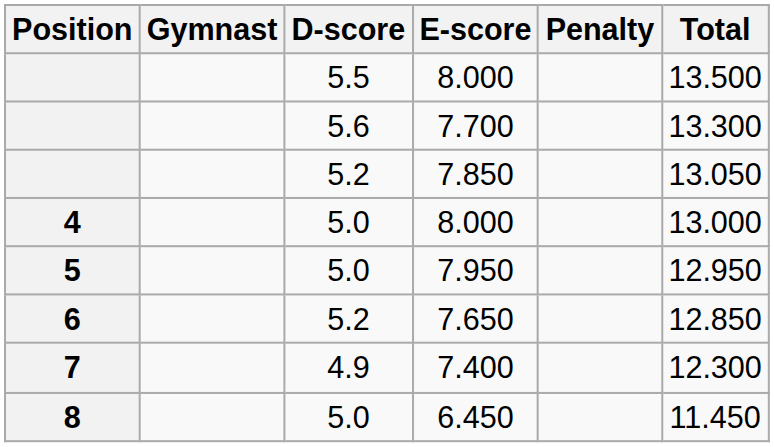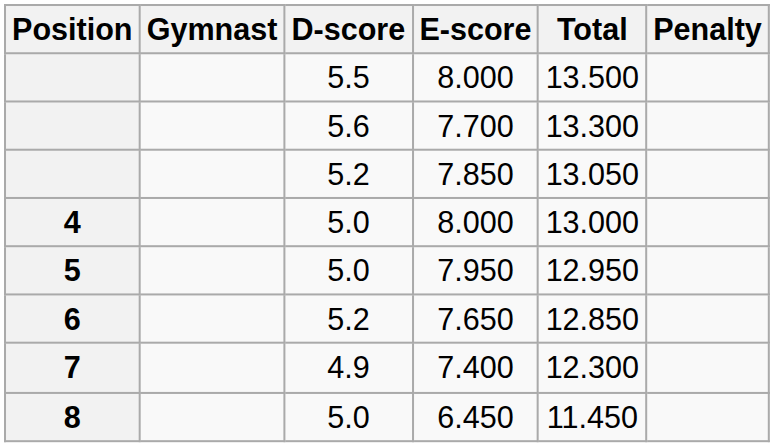columns swapped: Penalty <-> Total
